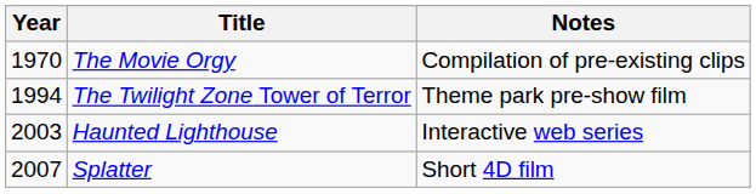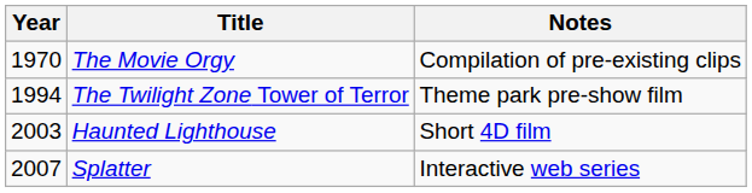Haunted Lighthouse | Notes: Interactive web series -> Short 4D film
Splatter | Notes: Short 4D film -> Interactive web series
